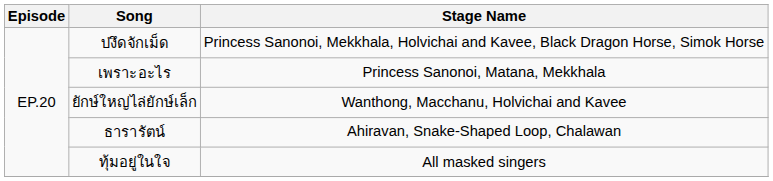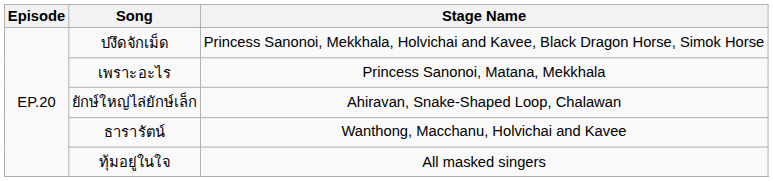ยักษ์ใหญ่ไล่ยักษ์เล็ก | Stage Name: Wanthong, Macchanu, Holvichai and Kavee -> Ahiravan, Snake-Shaped Loop, Chalawan
ธารารัตน์ | Stage Name: Ahiravan, Snake-Shaped Loop, Chalawan -> Wanthong, Macchanu, Holvichai and Kavee
